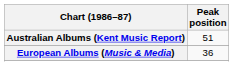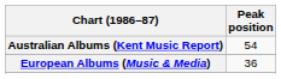Australian Albums (Kent Music Report) | Peak position: 51 -> 54
